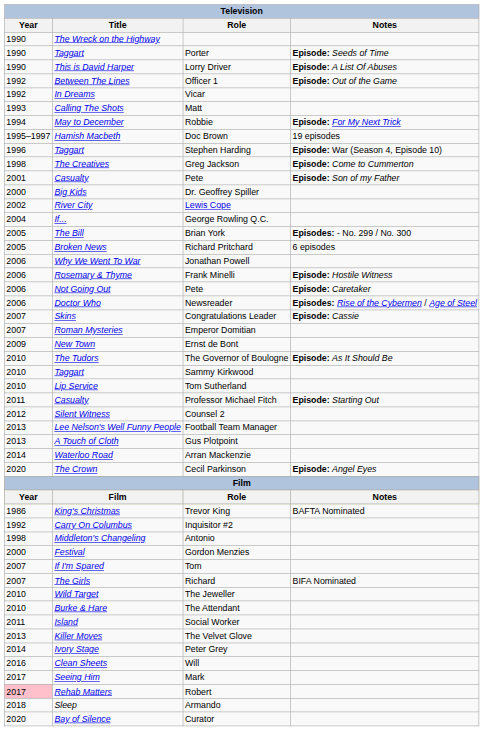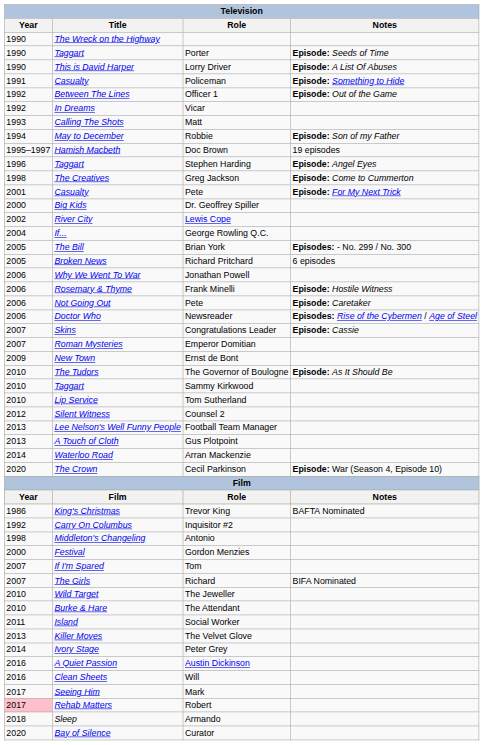+ row: 1991 | Casualty | Policeman | Episode: Something to Hide
Robbie | Notes: Episode: For My Next Trick -> Episode: Son of my Father
Stephen Harding | Notes: Episode: War (Season 4, Episode 10) -> Episode: Angel Eyes
Casualty / Pete | Notes: Episode: Son of my Father -> Episode: For My Next Trick
- row: 2011 | Casualty | Professor Michael Fitch | Episode: Starting Out
Cecil Parkinson | Notes: Episode: Angel Eyes -> Episode: War (Season 4, Episode 10)
+ row: 2016 | A Quiet Passion | Austin Dickinson
